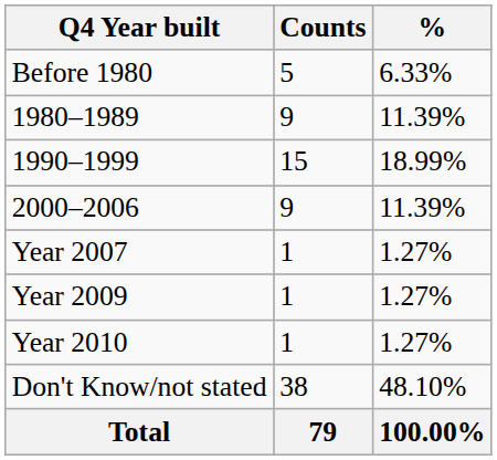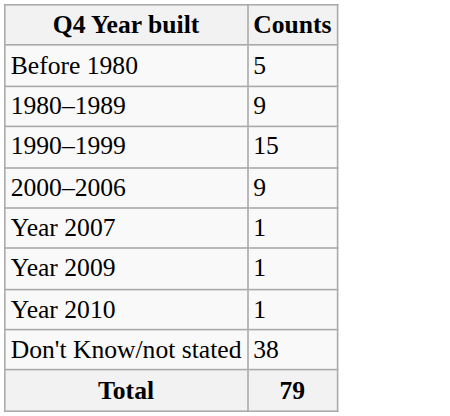- column: % | 6.33% | 11.39% | 18.99% | 11.39% | 1.27% | 1.27% | 1.27% | 48.10% | 100.00%
